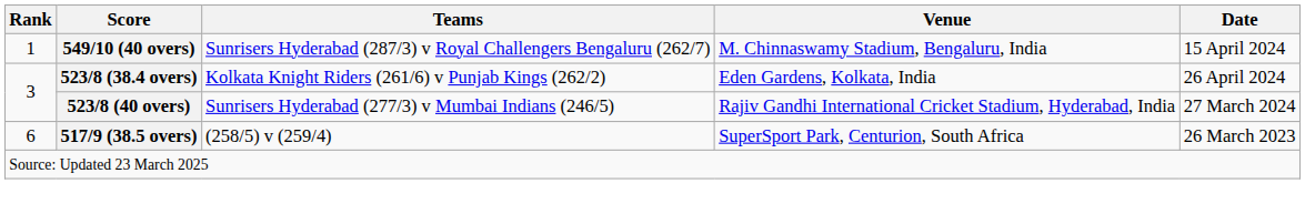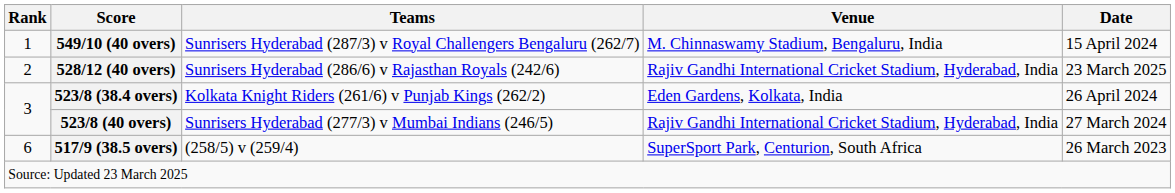+ row: 2 | 528/12 (40 overs) | Sunrisers Hyderabad (286/6) v Rajasthan Royals (242/6) | Rajiv Gandhi International Cricket Stadium, Hyderabad, India | 23 March 2025
